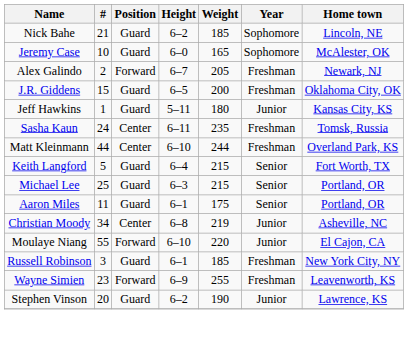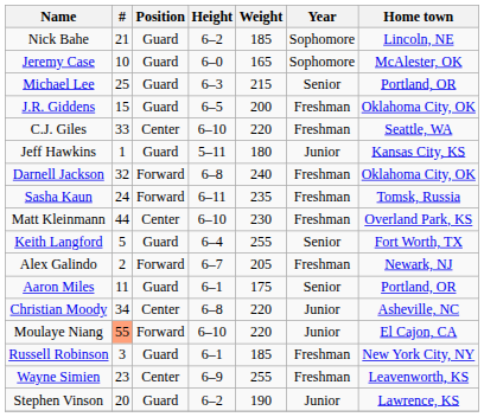rows swapped: Alex Galindo <-> Michael Lee
+ row: C.J. Giles | 33 | Center | 6–10 | 220 | Freshman | Seattle, WA
+ row: Darnell Jackson | 32 | Forward | 6–8 | 240 | Freshman | Oklahoma City, OK
Sasha Kaun | Position: Center -> Forward
Matt Kleinmann | Weight: 244 -> 230
Keith Langford | Weight: 215 -> 255
Christian Moody | Weight: 219 -> 220
Moulaye Niang | #: no background -> lightsalmon background
Wayne Simien | Position: Forward -> Center
